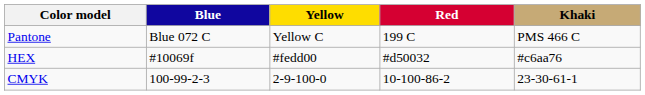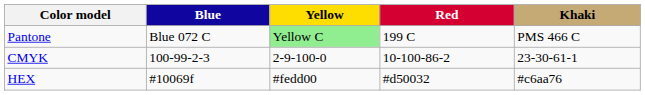Pantone | Yellow: no background -> lightgreen background
rows swapped: CMYK <-> HEX
